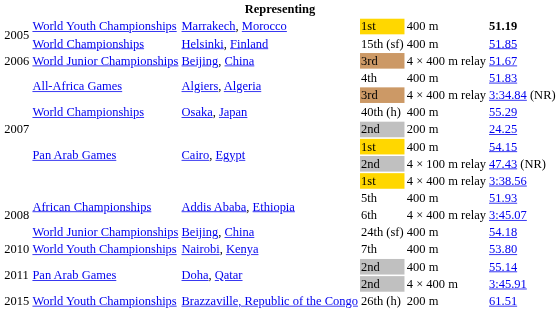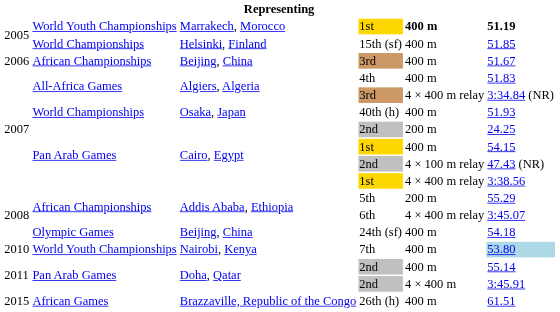Marrakech, Morocco / 1st | column 5: normal -> bold
Beijing, China / 3rd | column 2: World Junior Championships -> African Championships
Beijing, China / 3rd | column 5: 4 × 400 m relay -> 400 m
40th (h) | column 6: 55.29 -> 51.93
5th | column 5: 400 m -> 200 m
5th | column 6: 51.93 -> 55.29
24th (sf) | column 2: World Junior Championships -> Olympic Games
7th | column 6: no background -> lightblue background
26th (h) | column 2: World Youth Championships -> African Games
26th (h) | column 5: 200 m -> 400 m
